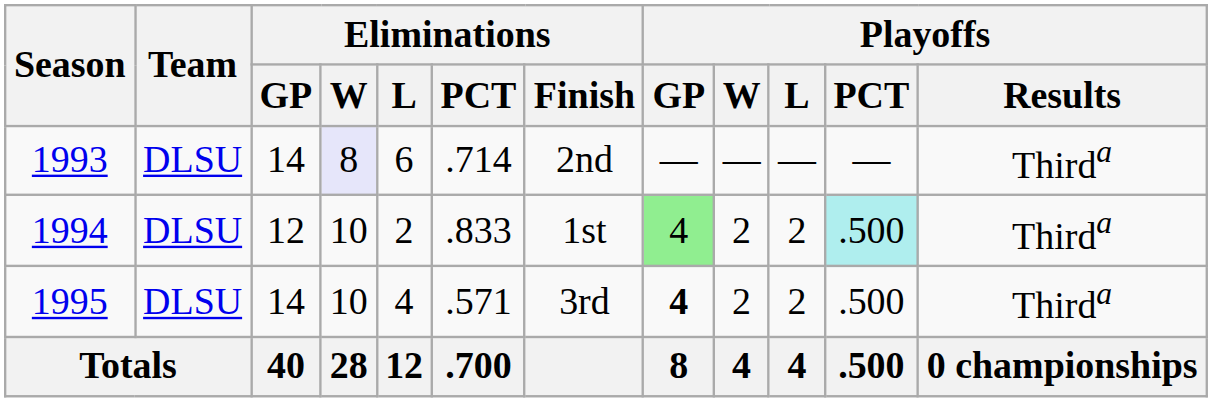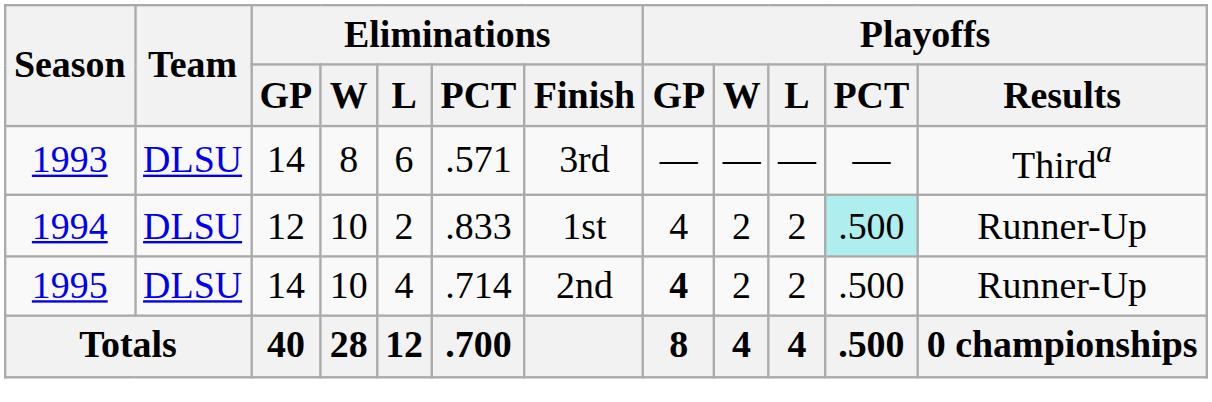1993 | Eliminations / W: lavender background -> no background
1993 | Eliminations / PCT: .714 -> .571
1993 | Eliminations / Finish: 2nd -> 3rd
1994 | Playoffs / GP: lightgreen background -> no background
1994 | Playoffs / Results: Thirda -> Runner-Up
1995 | Eliminations / PCT: .571 -> .714
1995 | Eliminations / Finish: 3rd -> 2nd
1995 | Playoffs / Results: Thirda -> Runner-Up
